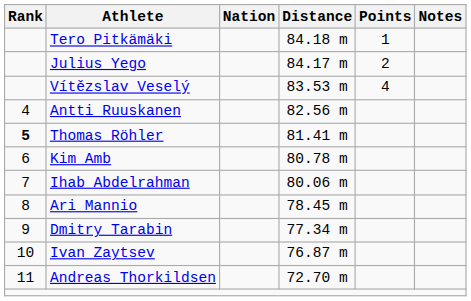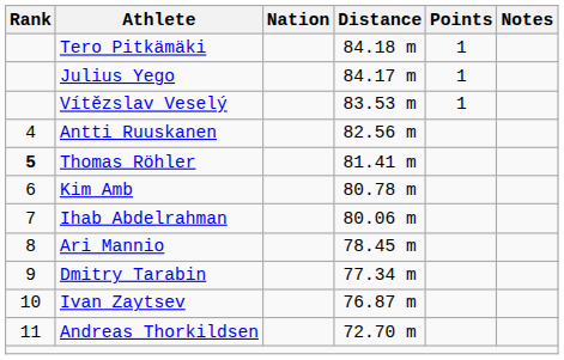Julius Yego | Points: 2 -> 1
Vítězslav Veselý | Points: 4 -> 1
